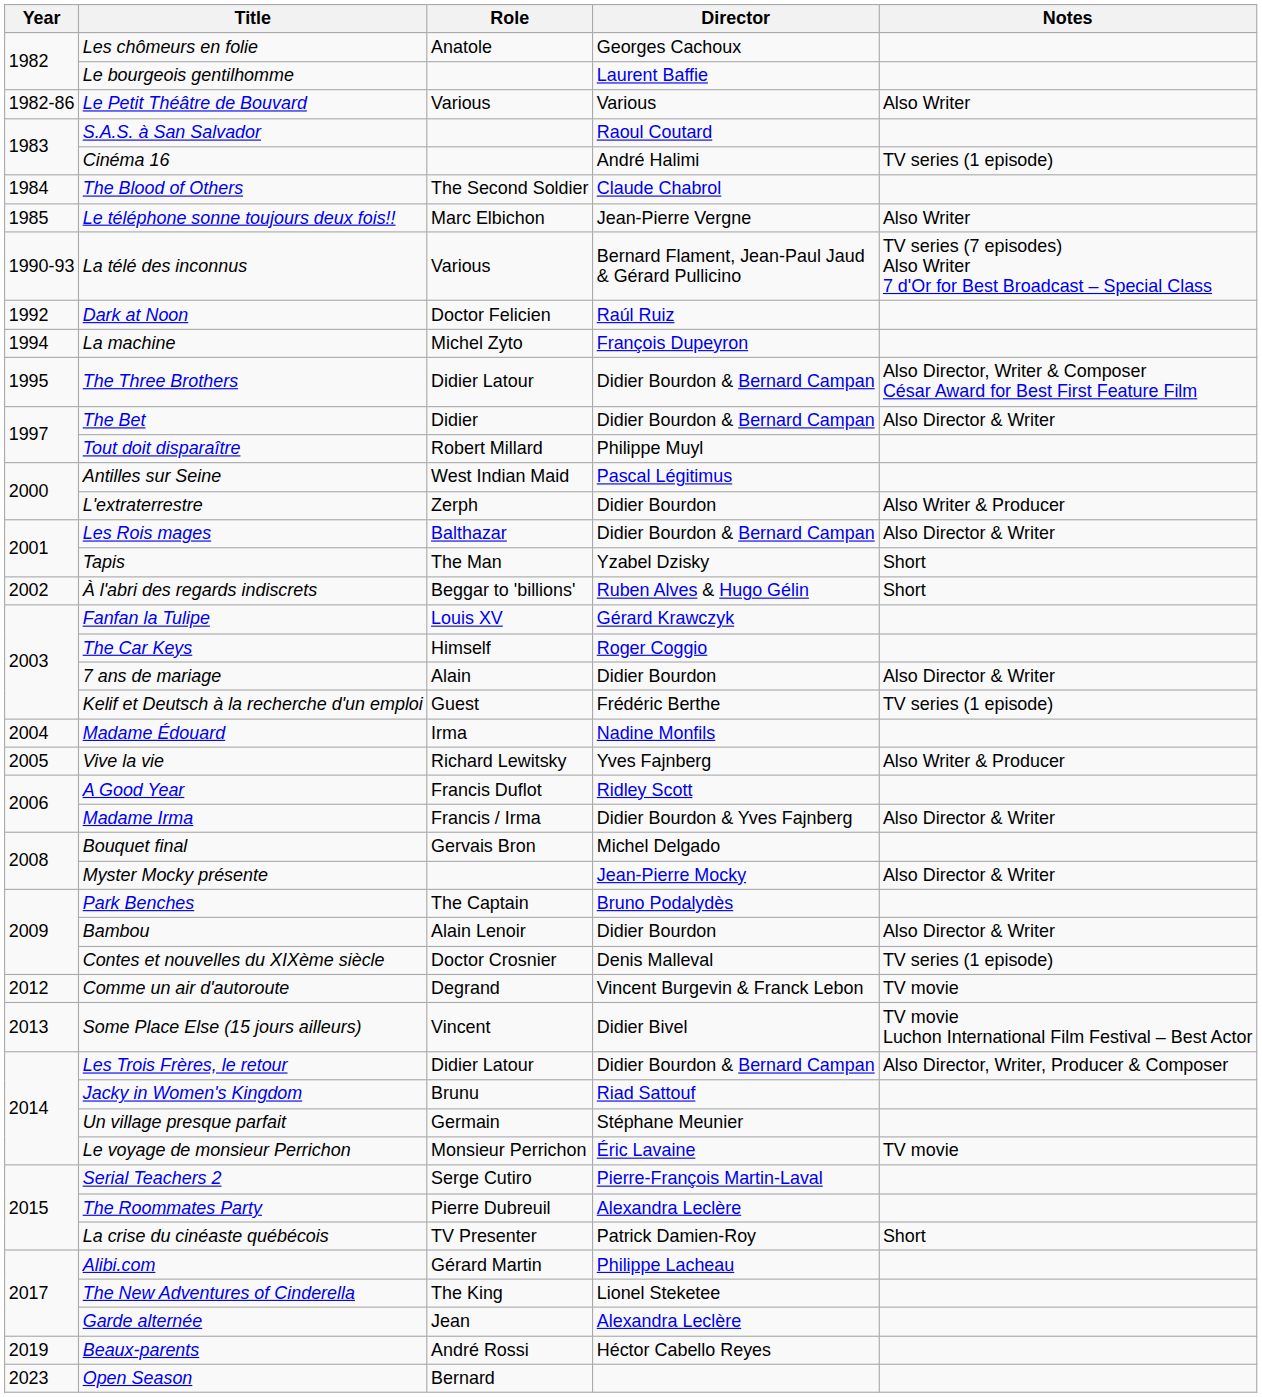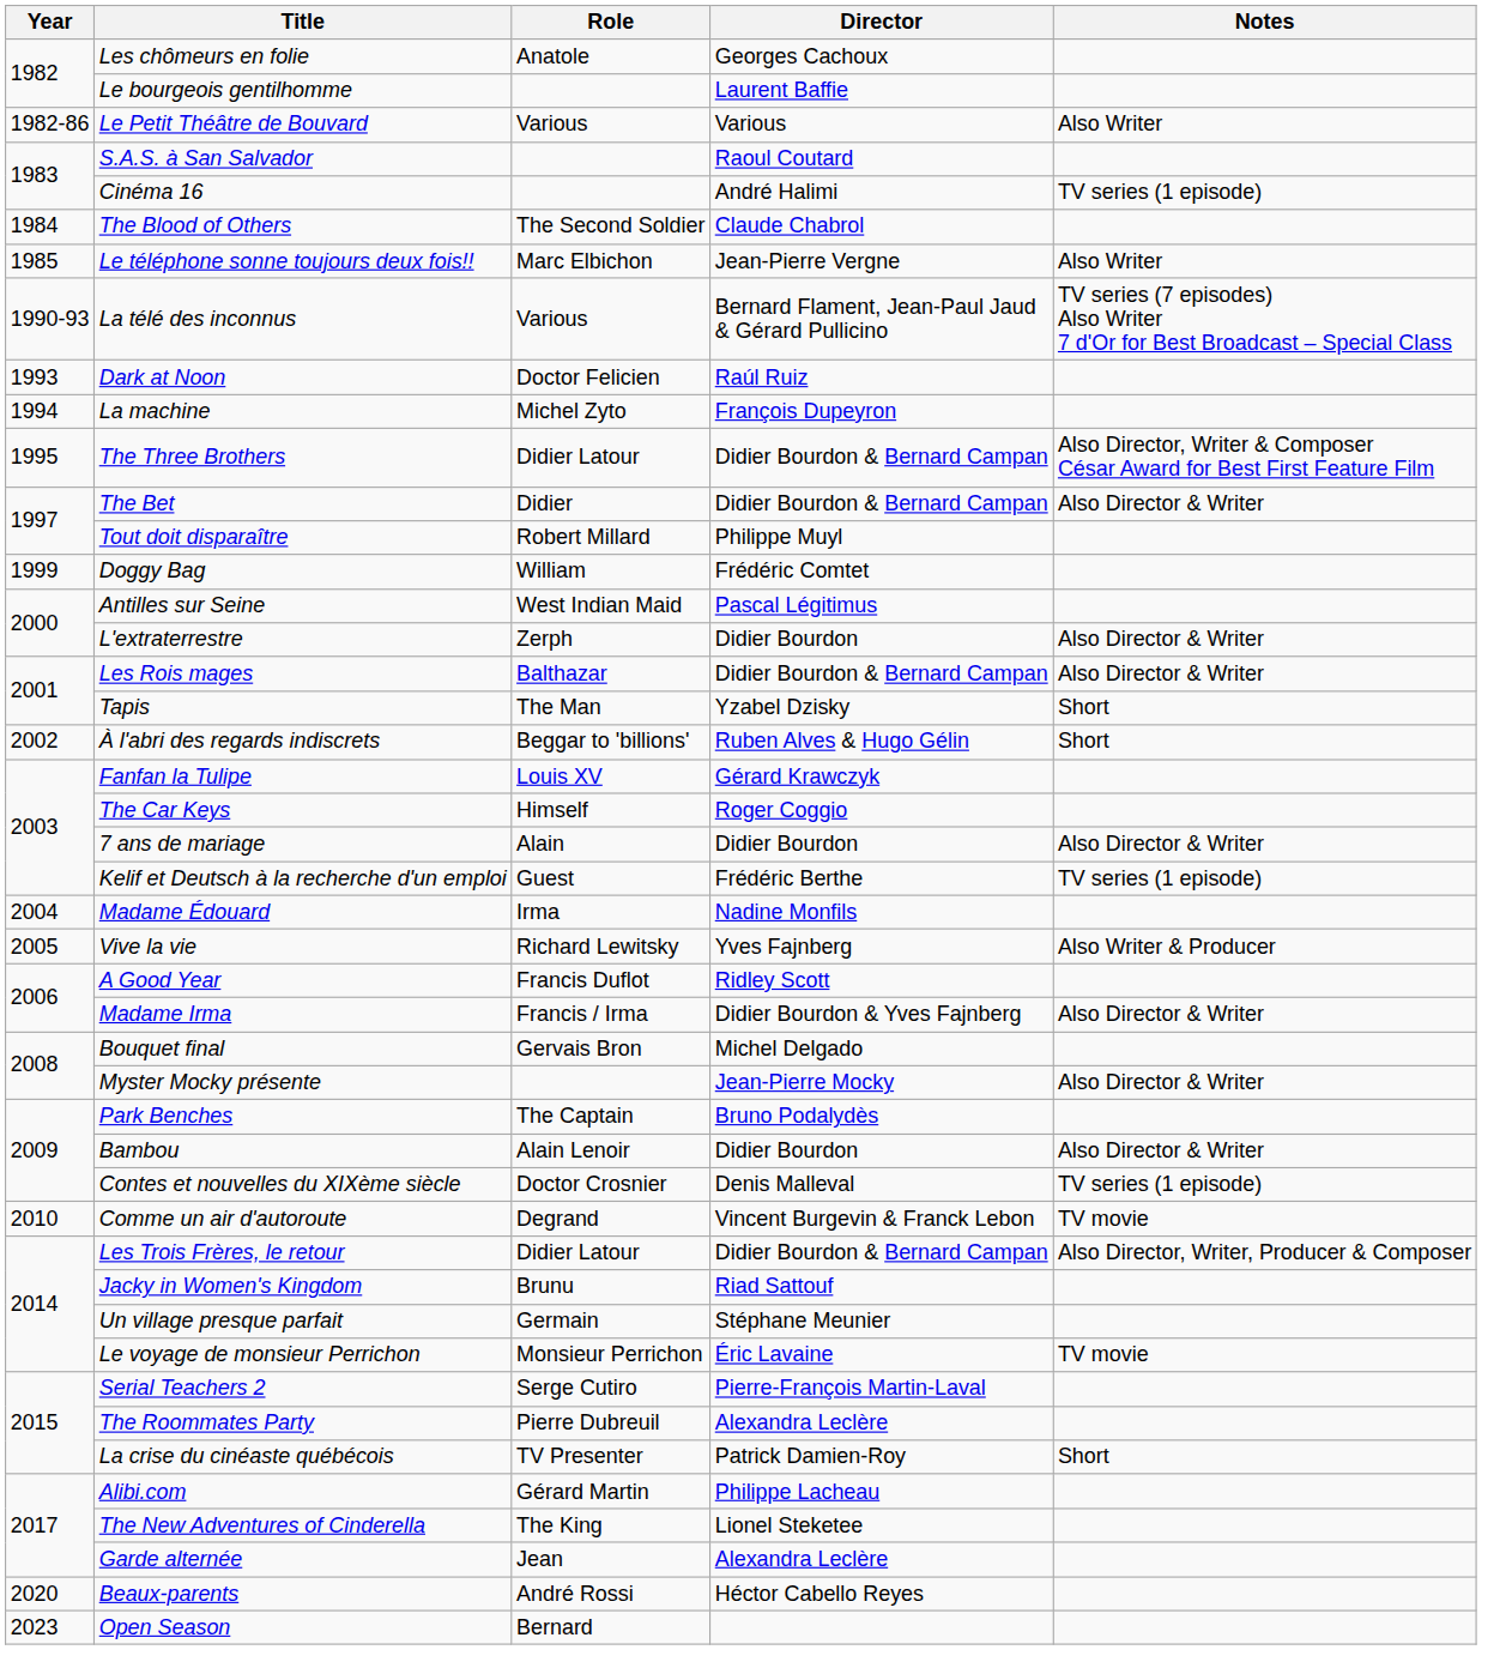Dark at Noon | Year: 1992 -> 1993
+ row: 1999 | Doggy Bag | William | Frédéric Comtet
L'extraterrestre | Notes: Also Writer & Producer -> Also Director & Writer
Comme un air d'autoroute | Year: 2012 -> 2010
- row: 2013 | Some Place Else (15 jours ailleurs) | Vincent | Didier Bivel | TV movie Luchon International Film Festival – Best Actor
Beaux-parents | Year: 2019 -> 2020
